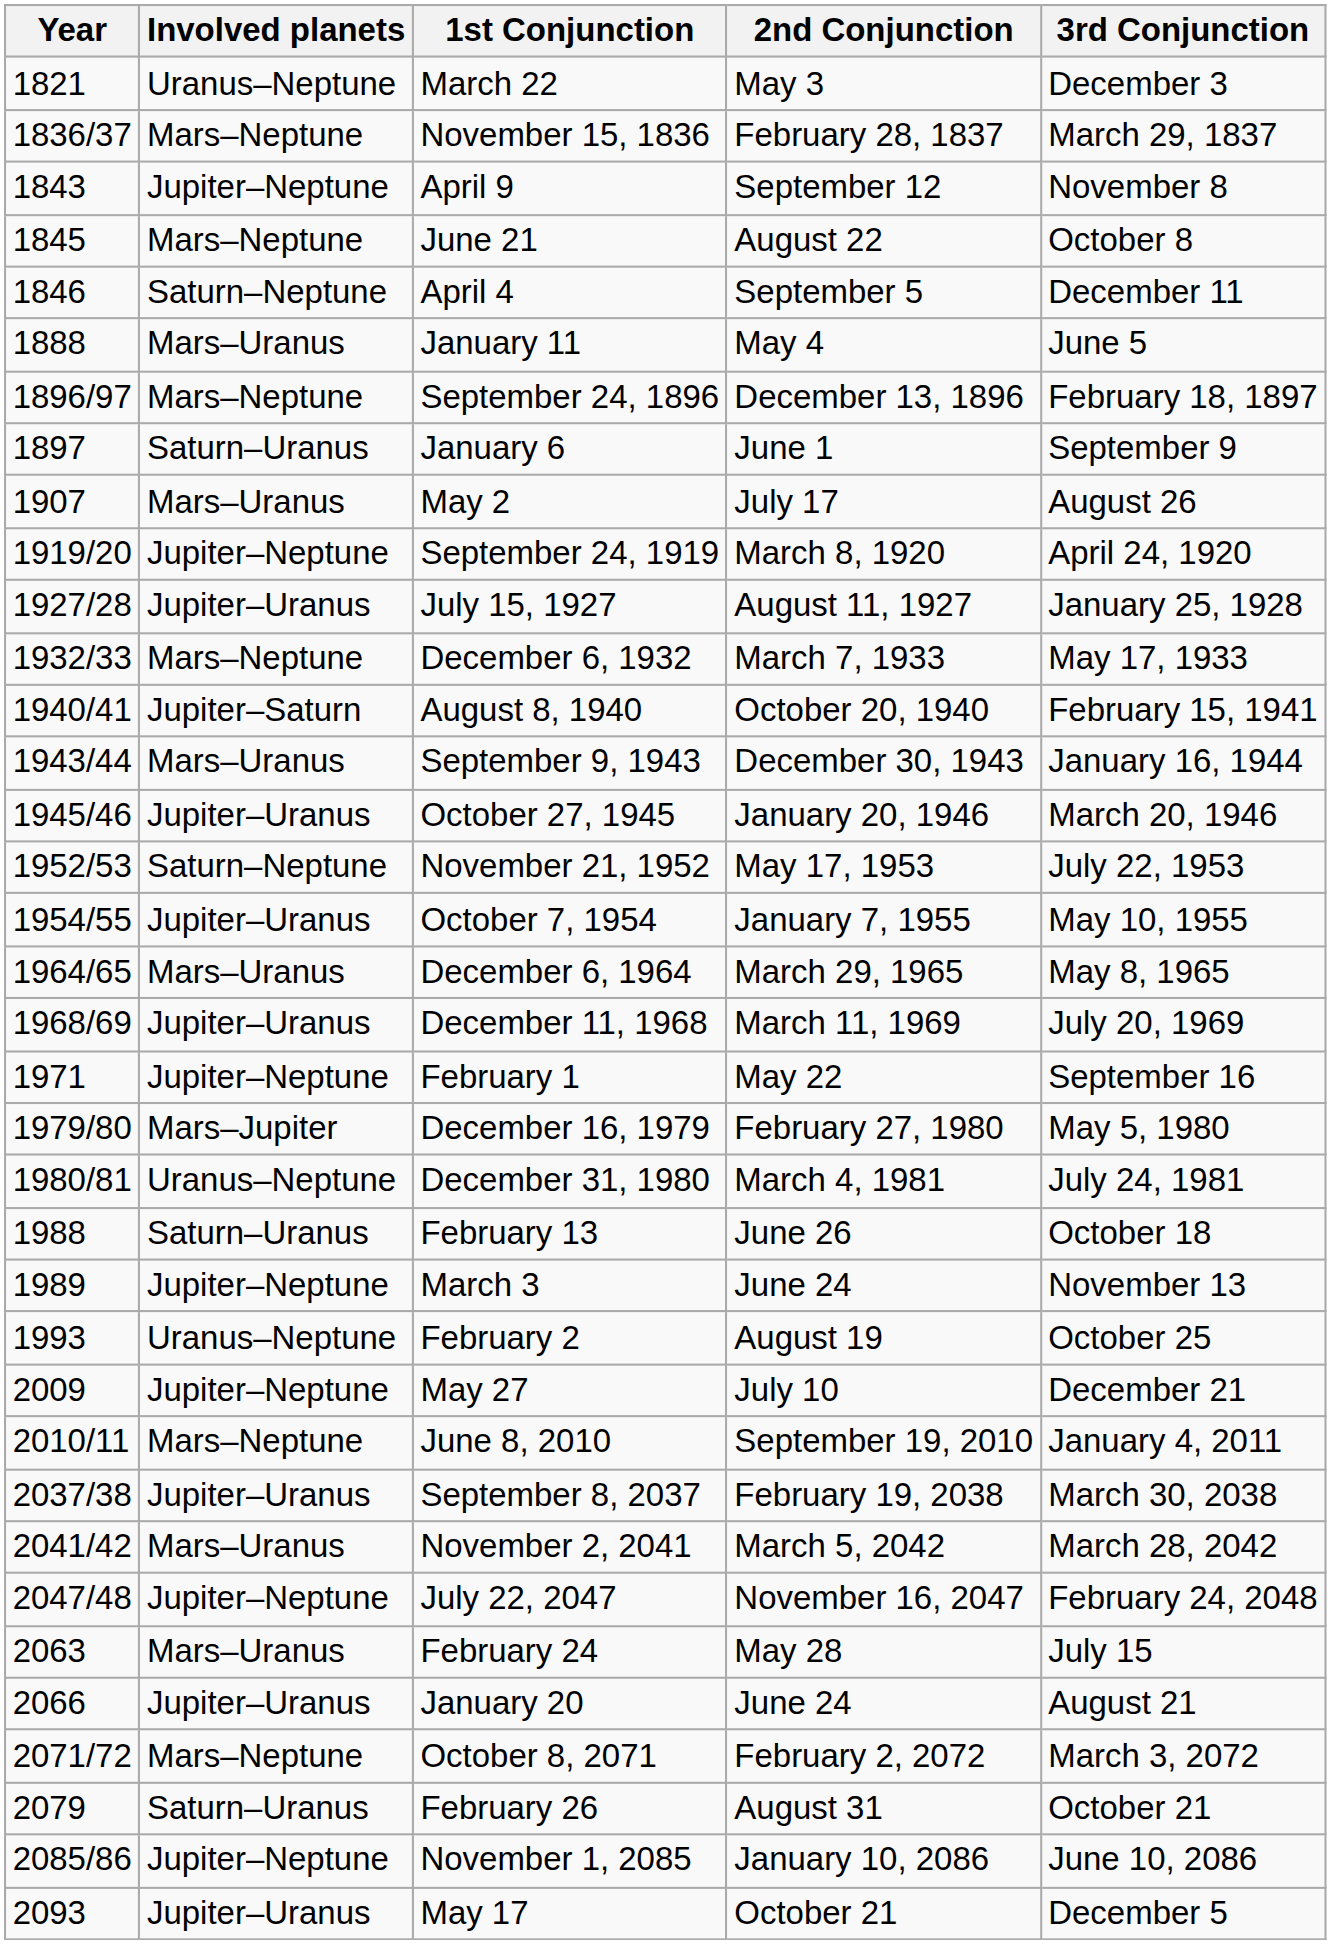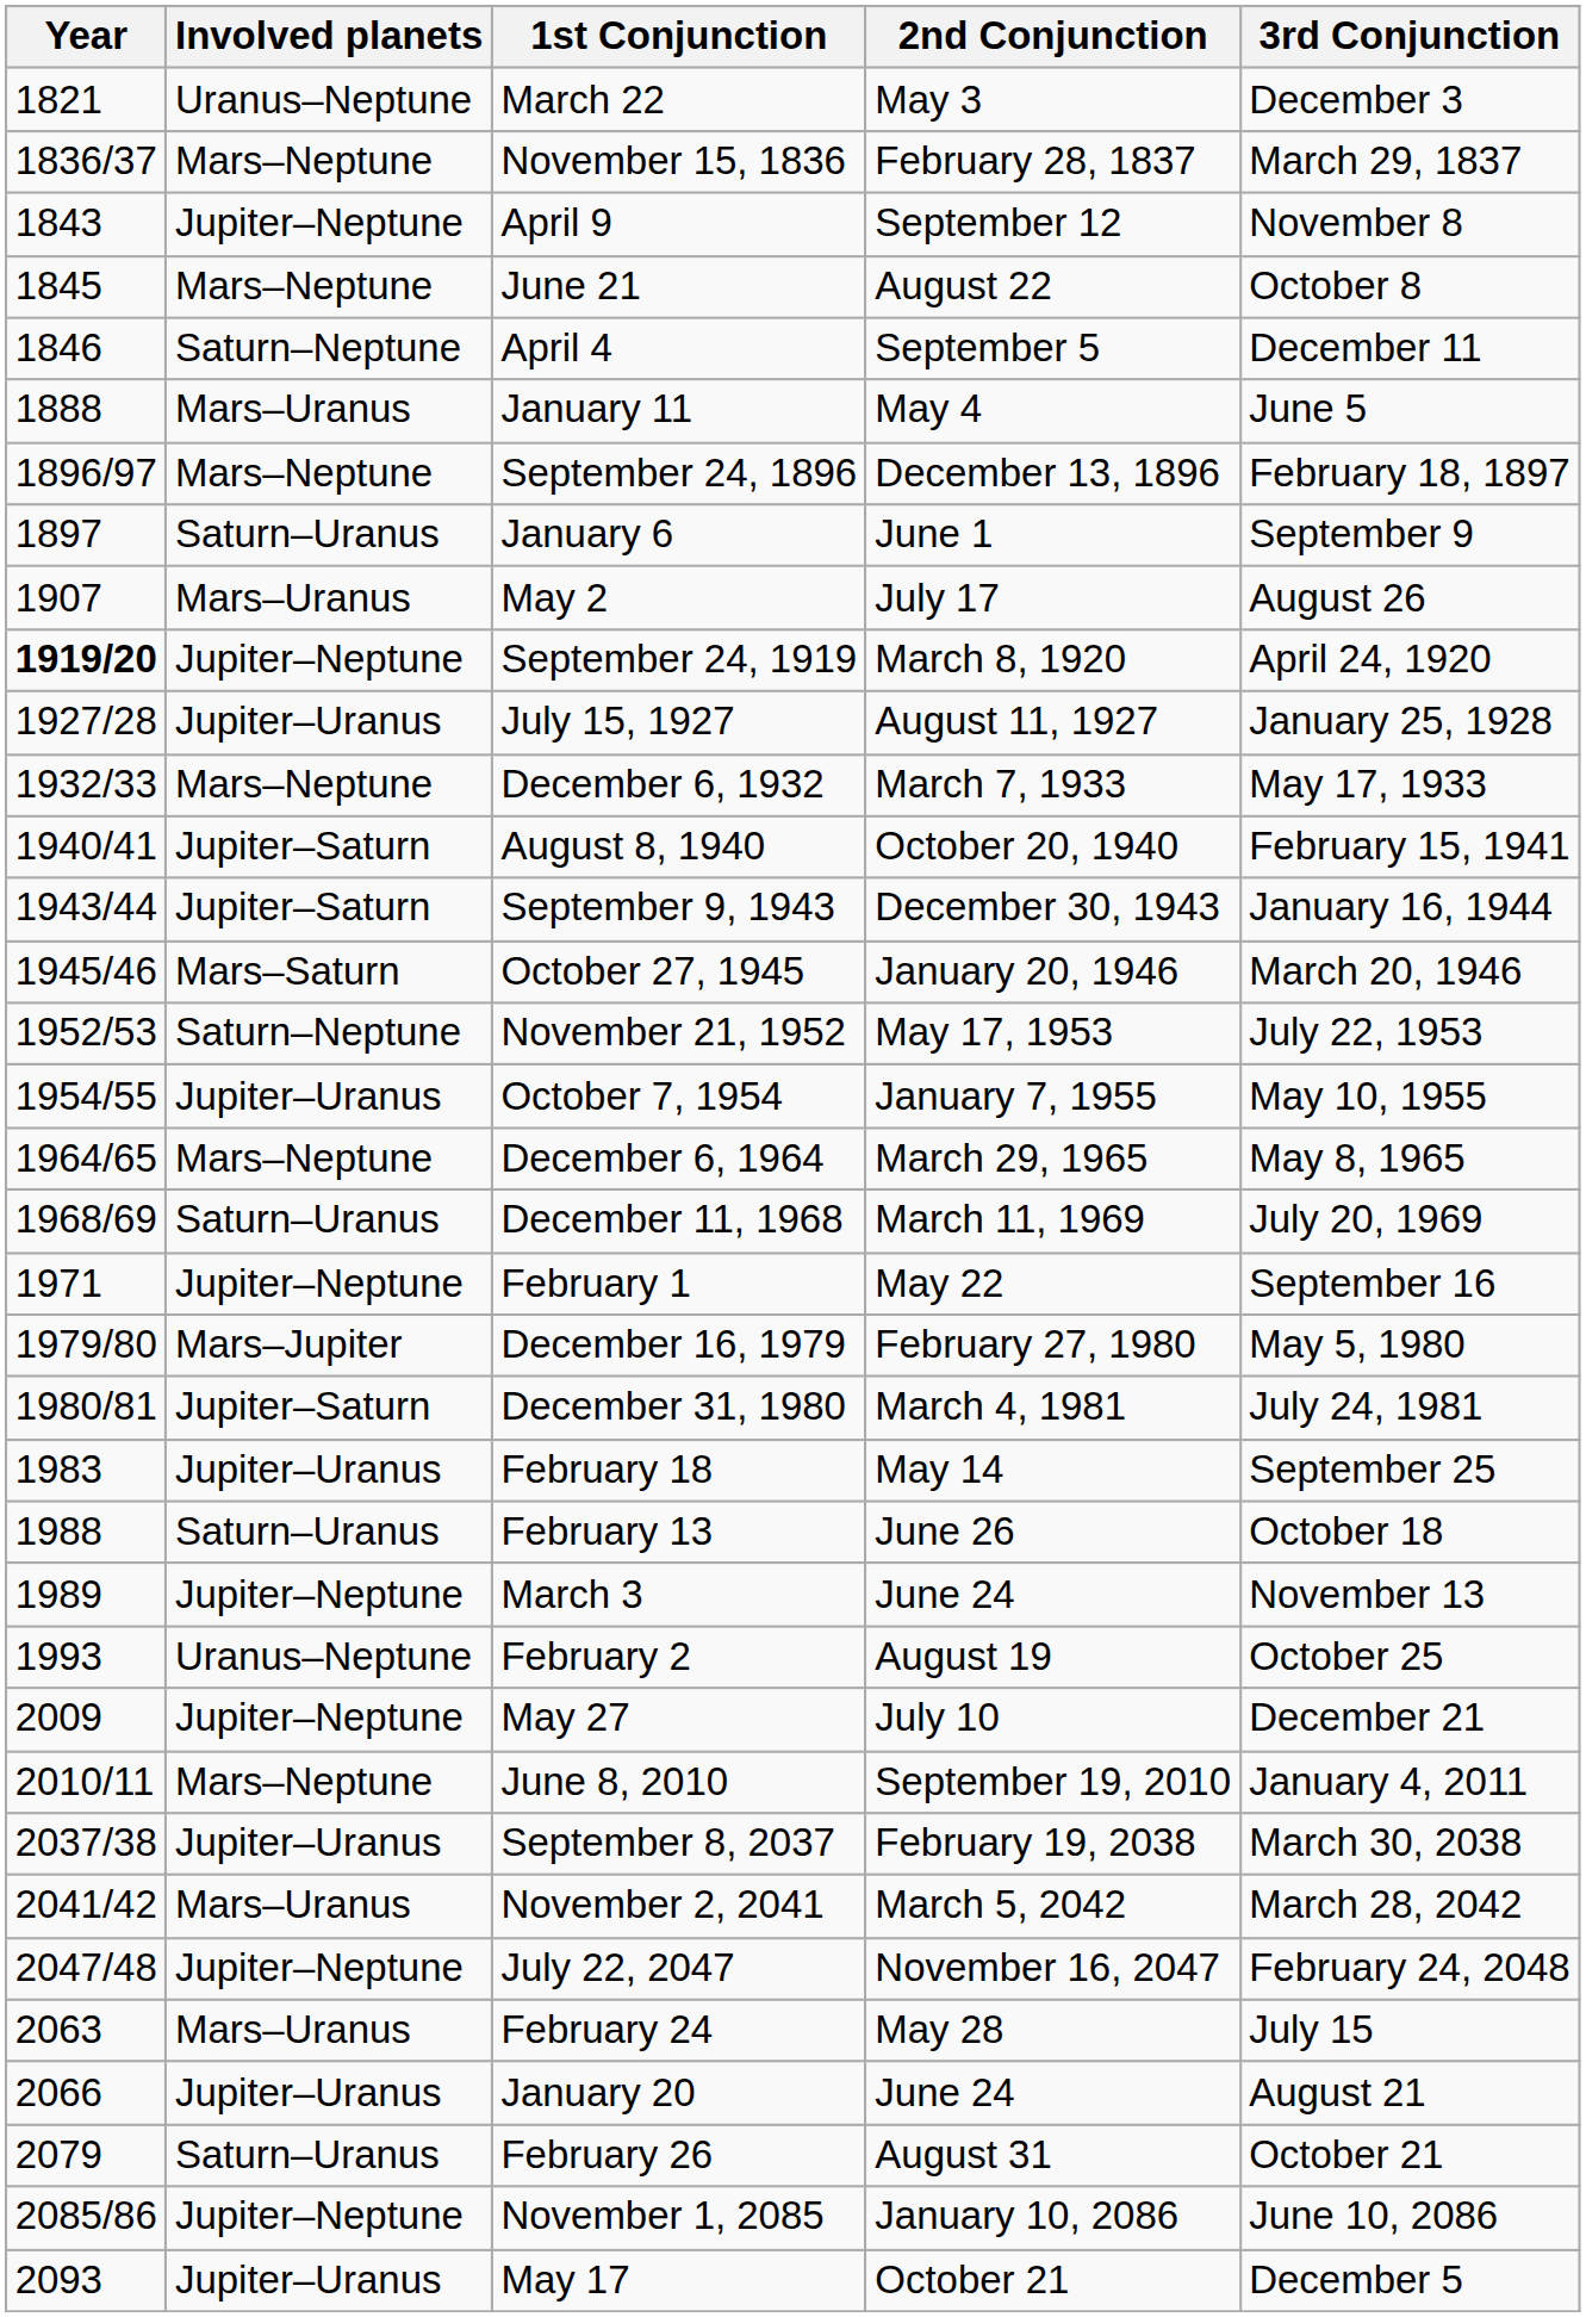September 24, 1919 | Year: normal -> bold
September 9, 1943 | Involved planets: Mars–Uranus -> Jupiter–Saturn
October 27, 1945 | Involved planets: Jupiter–Uranus -> Mars–Saturn
December 6, 1964 | Involved planets: Mars–Uranus -> Mars–Neptune
December 11, 1968 | Involved planets: Jupiter–Uranus -> Saturn–Uranus
December 31, 1980 | Involved planets: Uranus–Neptune -> Jupiter–Saturn
+ row: 1983 | Jupiter–Uranus | February 18 | May 14 | September 25
- row: 2071/72 | Mars–Neptune | October 8, 2071 | February 2, 2072 | March 3, 2072
